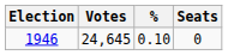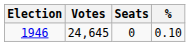columns swapped: % <-> Seats
